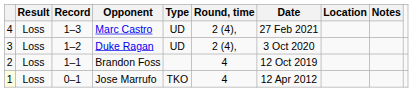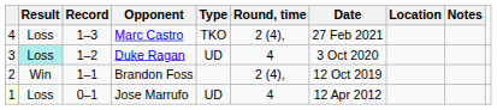Marc Castro | Type: UD -> TKO
Duke Ragan | Result: no background -> paleturquoise background
Duke Ragan | Round, time: 2 (4), -> 4
Brandon Foss | Result: Loss -> Win
Brandon Foss | Round, time: 4 -> 2 (4),
Jose Marrufo | Type: TKO -> UD
